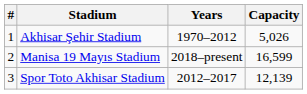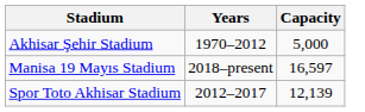- column: # | 1 | 2 | 3
Akhisar Şehir Stadium | Capacity: 5,026 -> 5,000
Manisa 19 Mayıs Stadium | Capacity: 16,599 -> 16,597
